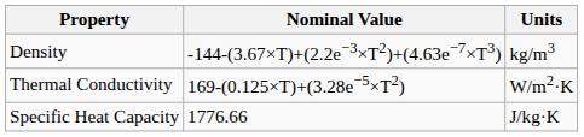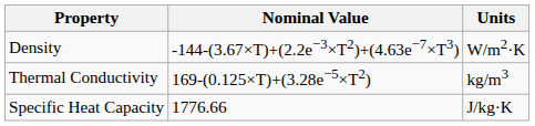Density | Units: kg/m3 -> W/m2·K
Thermal Conductivity | Units: W/m2·K -> kg/m3
